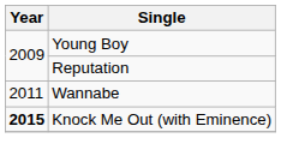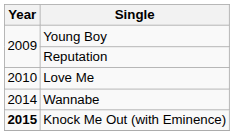+ row: 2010 | Love Me
Wannabe | Year: 2011 -> 2014
